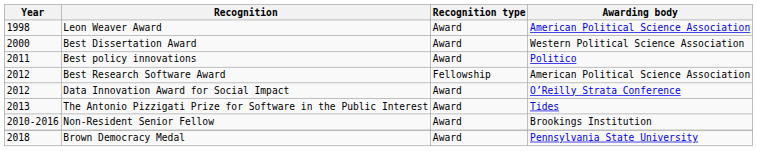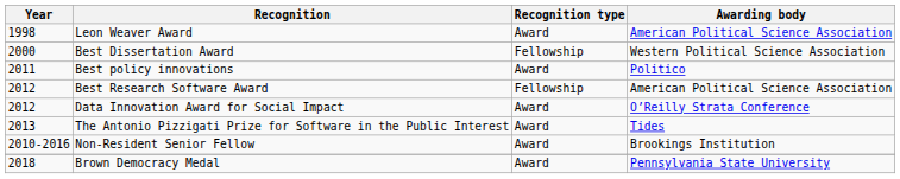Best Dissertation Award | Recognition type: Award -> Fellowship
